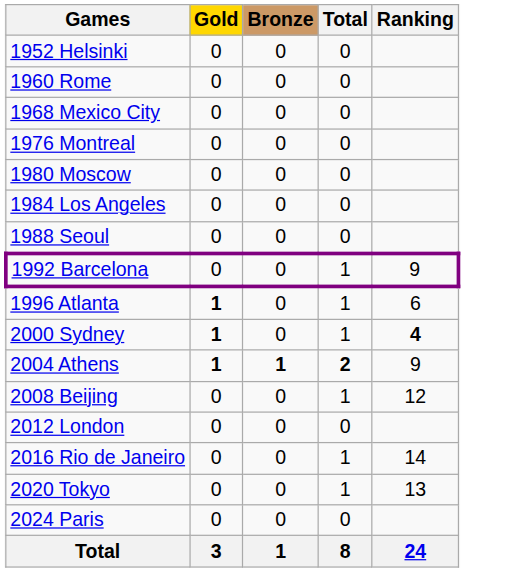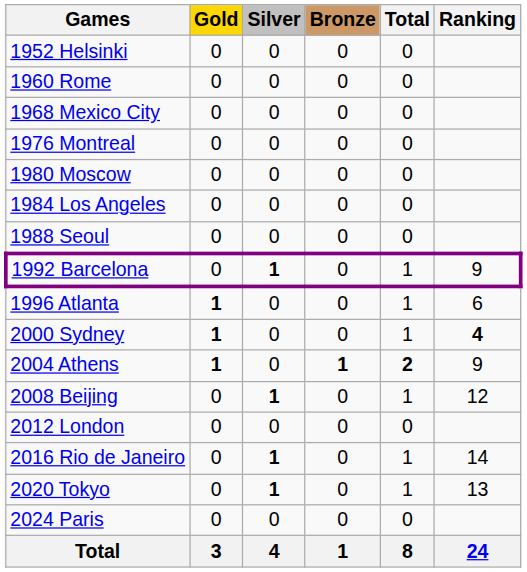+ column: Silver | 0 | 0 | 0 | 0 | 0 | 0 | 0 | 1 | 0 | 0 | 0 | 1 | 0 | 1 | 1 | 0 | 4
